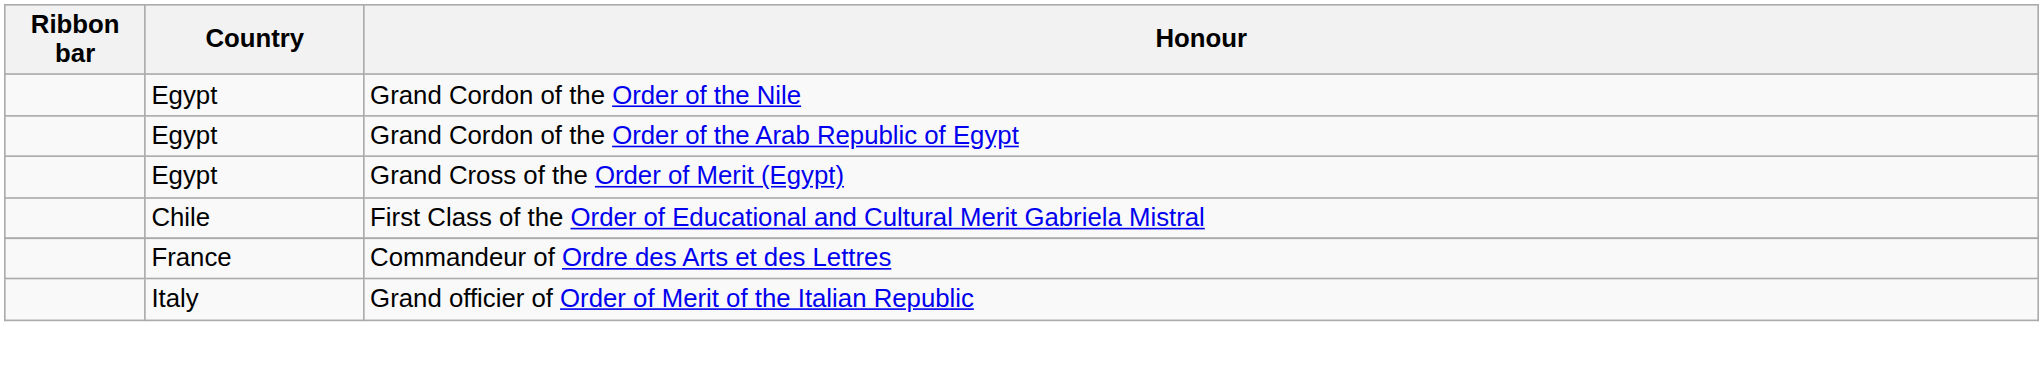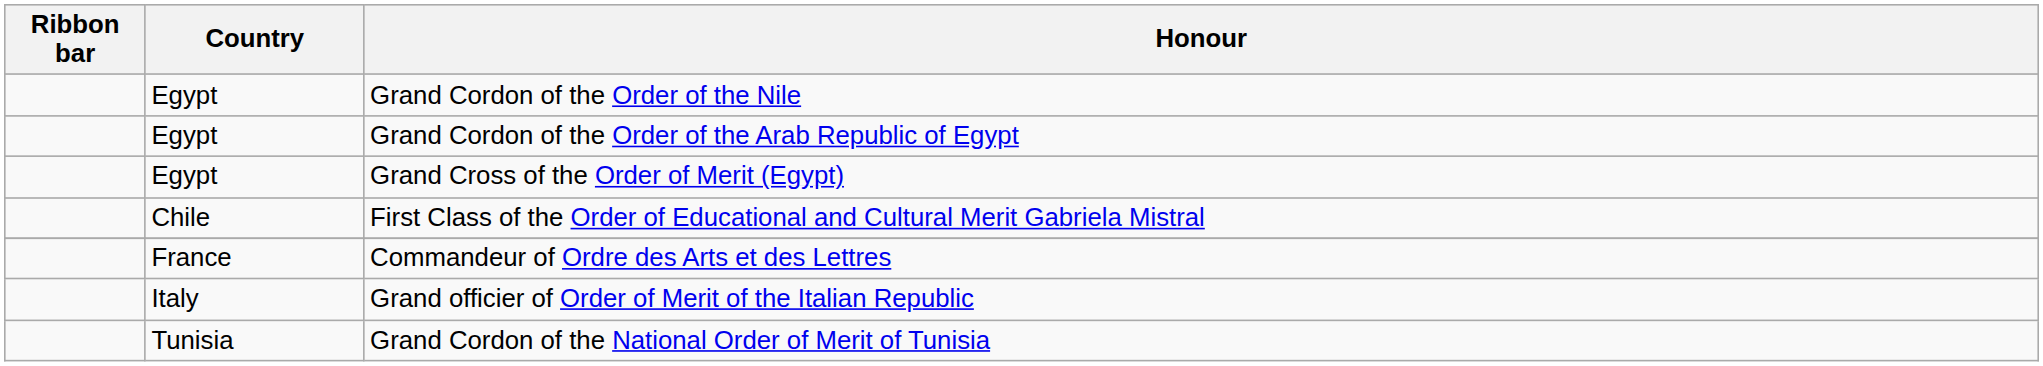+ row: Tunisia | Grand Cordon of the National Order of Merit of Tunisia
